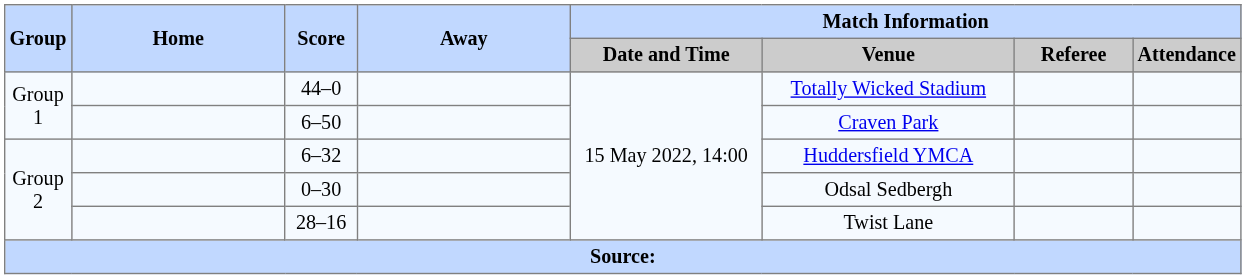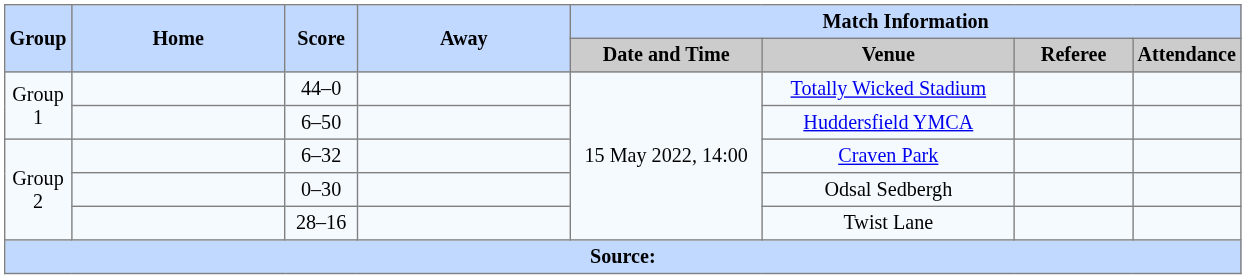6–50 | Match Information / Venue: Craven Park -> Huddersfield YMCA
6–32 | Match Information / Venue: Huddersfield YMCA -> Craven Park
